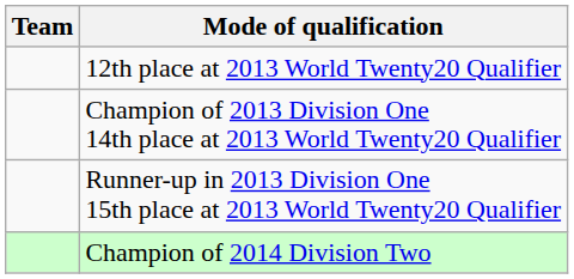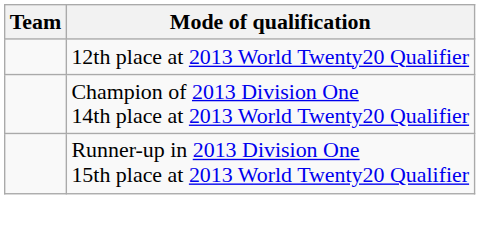- row: Champion of 2014 Division Two
